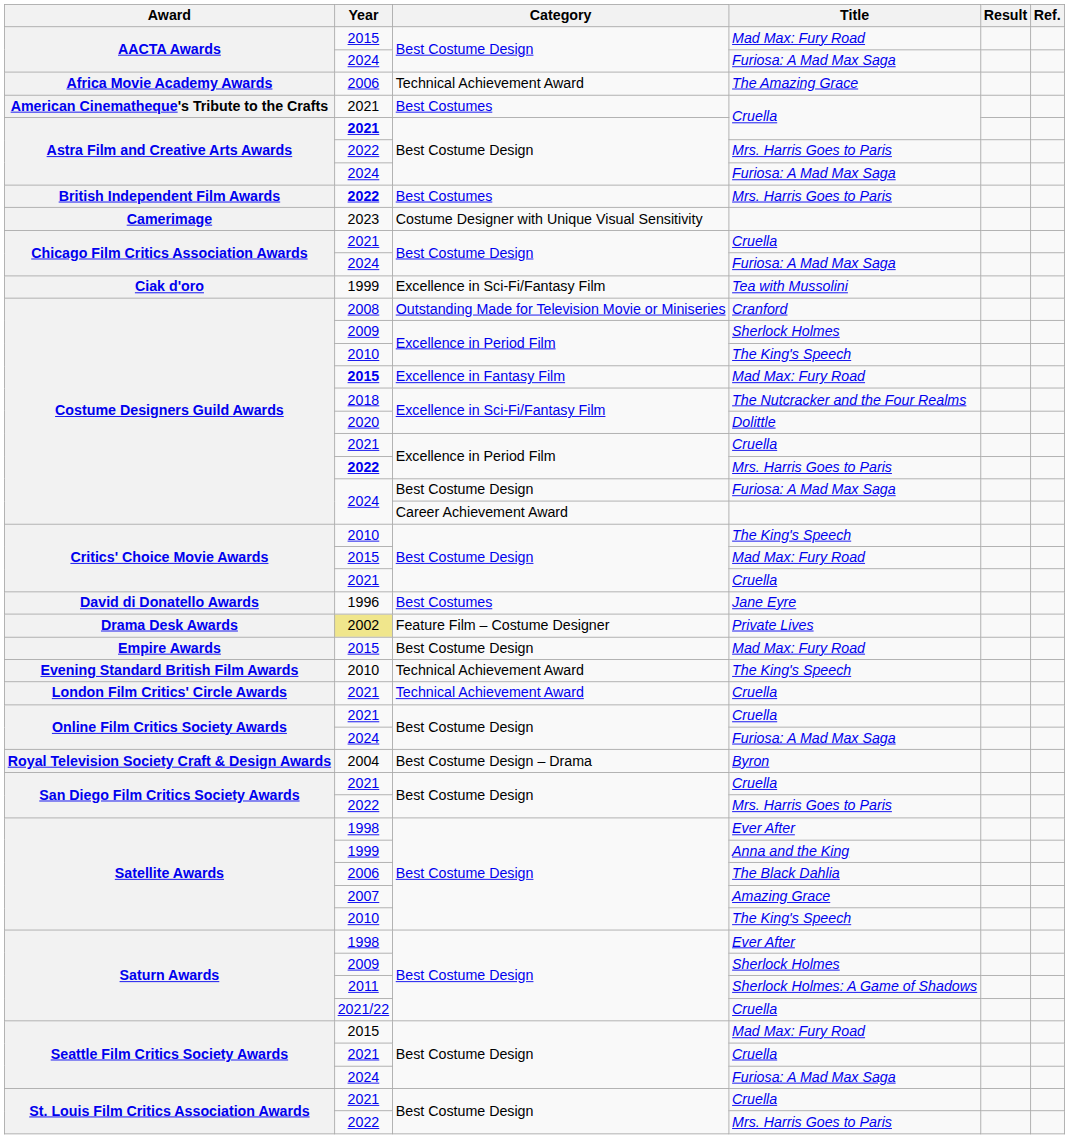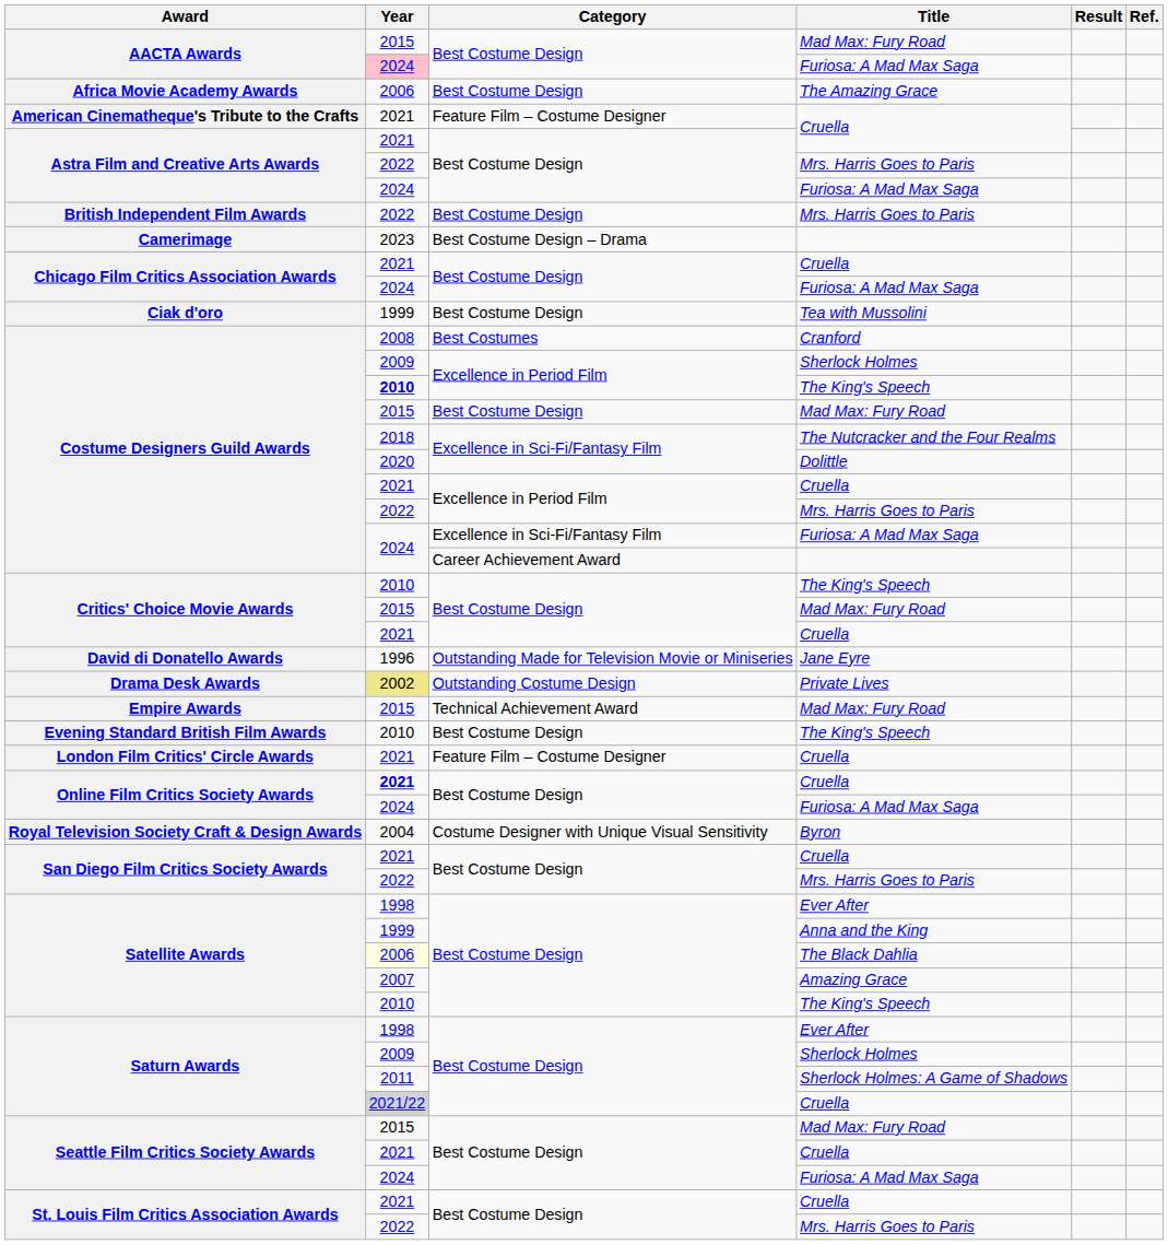AACTA Awards / Furiosa: A Mad Max Saga | Year: no background -> pink background
Africa Movie Academy Awards | Category: Technical Achievement Award -> Best Costume Design
American Cinematheque's Tribute to the Crafts | Category: Best Costumes -> Feature Film – Costume Designer
Astra Film and Creative Arts Awards / Cruella | Year: bold -> normal
British Independent Film Awards | Year: bold -> normal
British Independent Film Awards | Category: Best Costumes -> Best Costume Design
Camerimage | Category: Costume Designer with Unique Visual Sensitivity -> Best Costume Design – Drama
Ciak d'oro | Category: Excellence in Sci-Fi/Fantasy Film -> Best Costume Design
Costume Designers Guild Awards / Cranford | Category: Outstanding Made for Television Movie or Miniseries -> Best Costumes
Costume Designers Guild Awards / The King's Speech | Year: normal -> bold
Costume Designers Guild Awards / Mad Max: Fury Road | Year: bold -> normal
Costume Designers Guild Awards / Mad Max: Fury Road | Category: Excellence in Fantasy Film -> Best Costume Design
Costume Designers Guild Awards / Mrs. Harris Goes to Paris | Year: bold -> normal
Costume Designers Guild Awards / Furiosa: A Mad Max Saga | Category: Best Costume Design -> Excellence in Sci-Fi/Fantasy Film
David di Donatello Awards | Category: Best Costumes -> Outstanding Made for Television Movie or Miniseries
Drama Desk Awards | Category: Feature Film – Costume Designer -> Outstanding Costume Design
Empire Awards | Category: Best Costume Design -> Technical Achievement Award
Evening Standard British Film Awards | Category: Technical Achievement Award -> Best Costume Design
London Film Critics' Circle Awards | Category: Technical Achievement Award -> Feature Film – Costume Designer
Online Film Critics Society Awards / Cruella | Year: normal -> bold
Royal Television Society Craft & Design Awards | Category: Best Costume Design – Drama -> Costume Designer with Unique Visual Sensitivity
Satellite Awards / The Black Dahlia | Year: no background -> lightyellow background
Saturn Awards / Cruella | Year: no background -> lightgrey background
